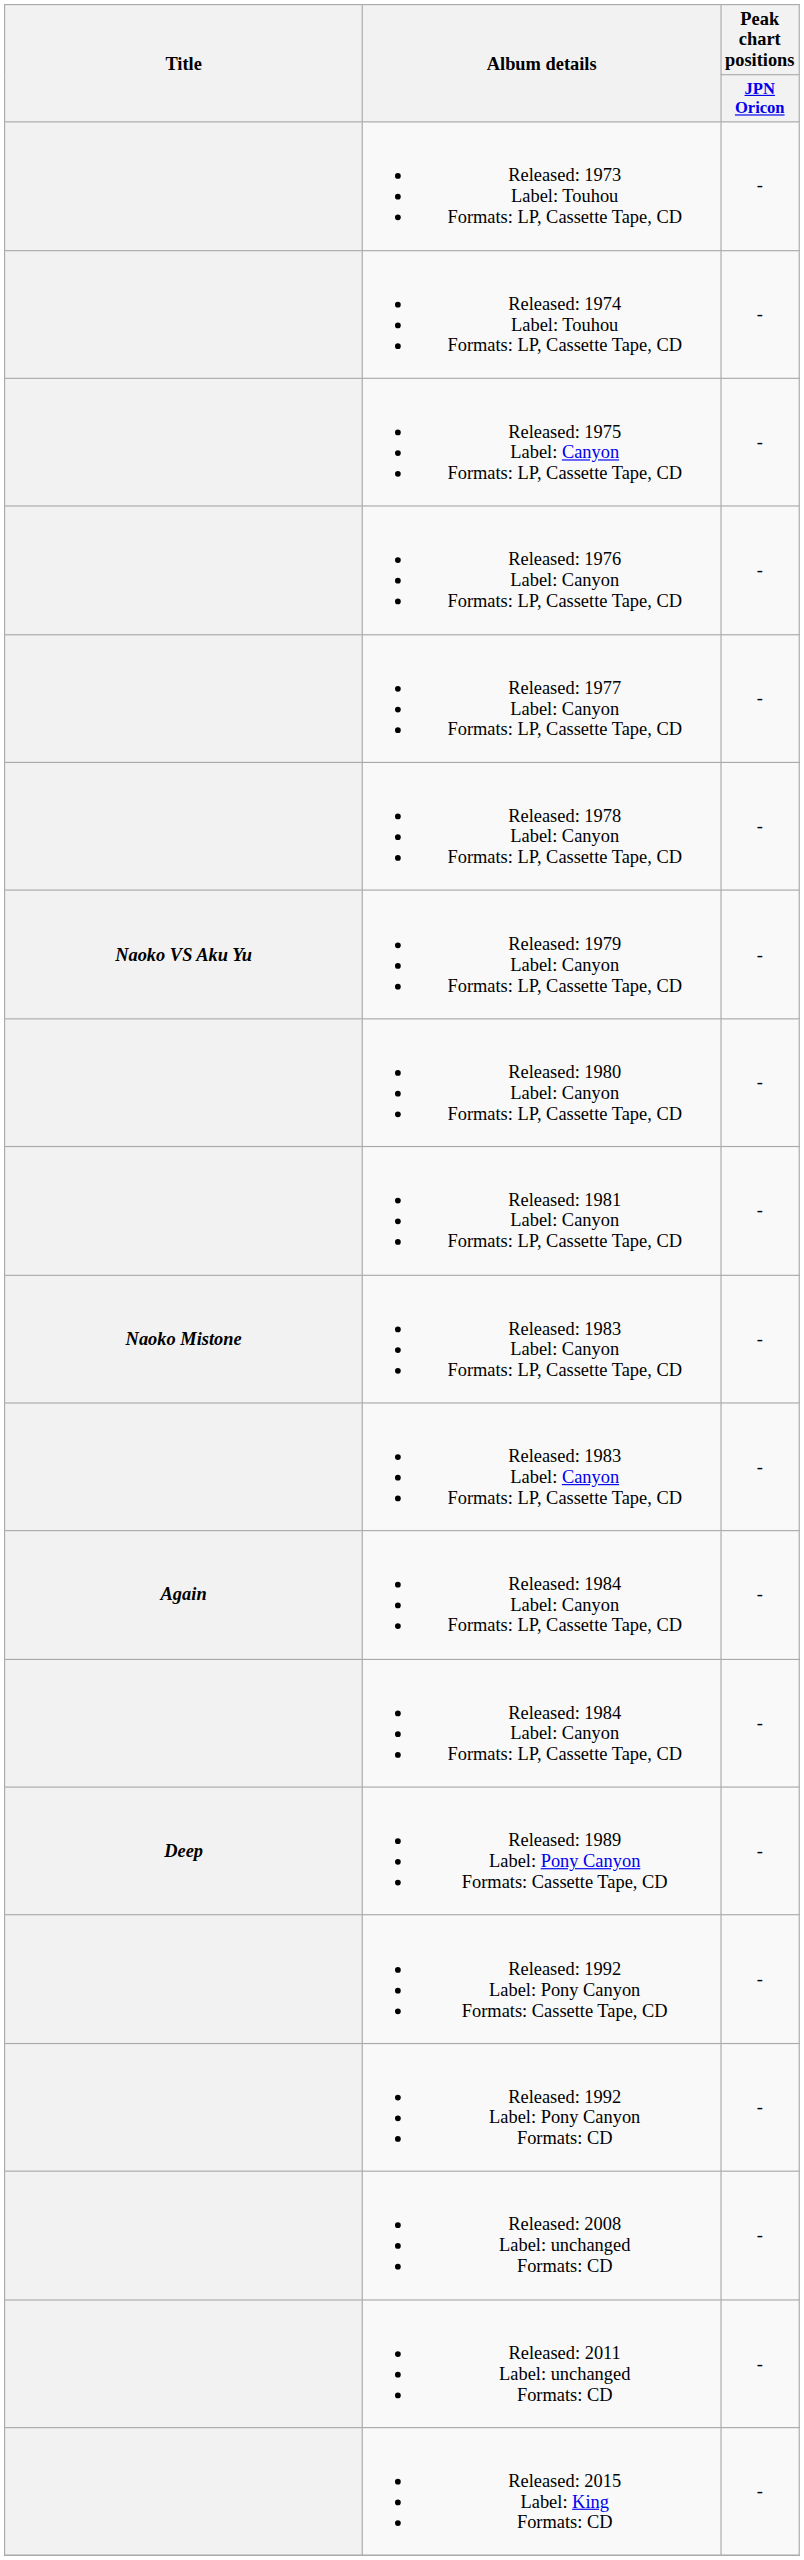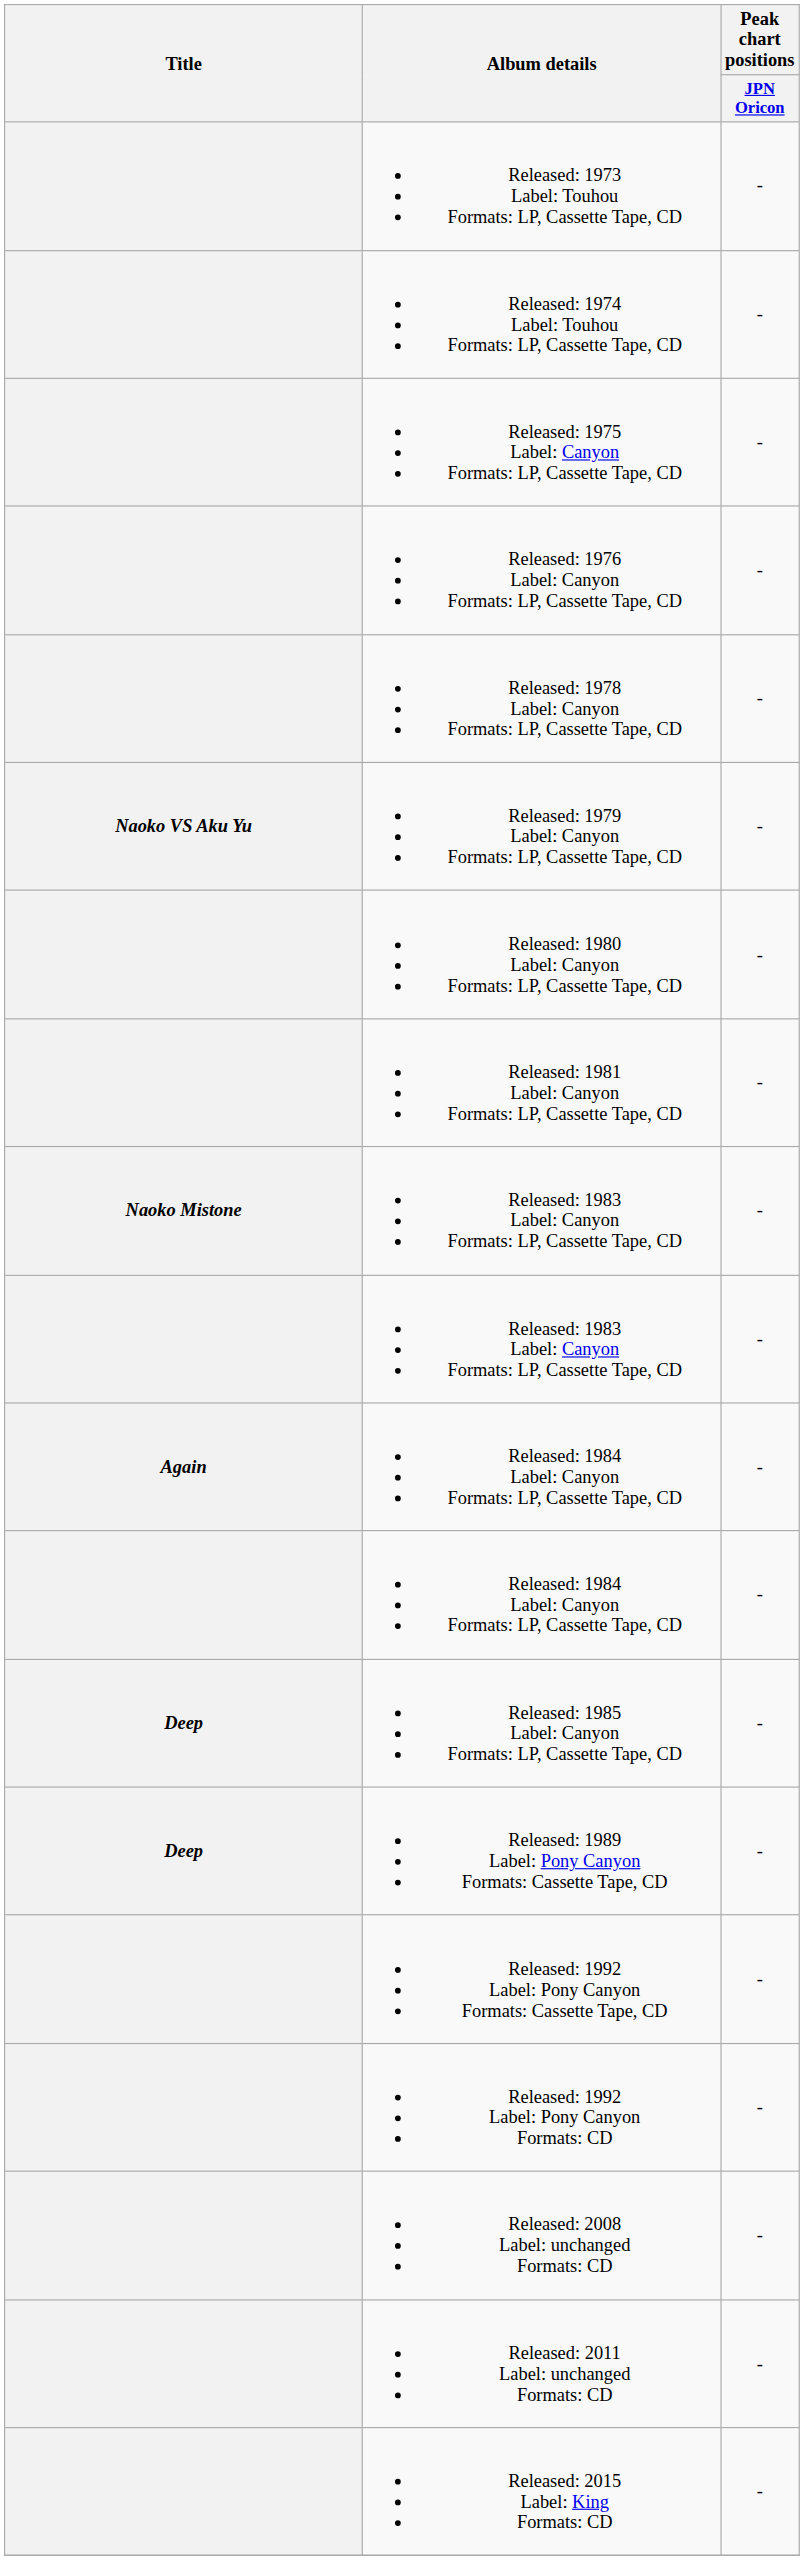- row: Released: 1977 Label: Canyon Formats: LP, Cassette Tape, CD | -
+ row: Deep | Released: 1985 Label: Canyon Formats: LP, Cassette Tape, CD | -
